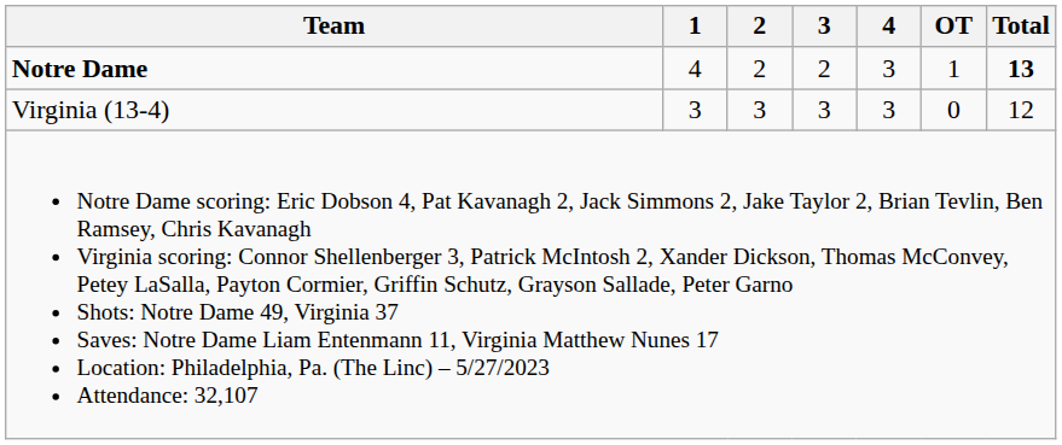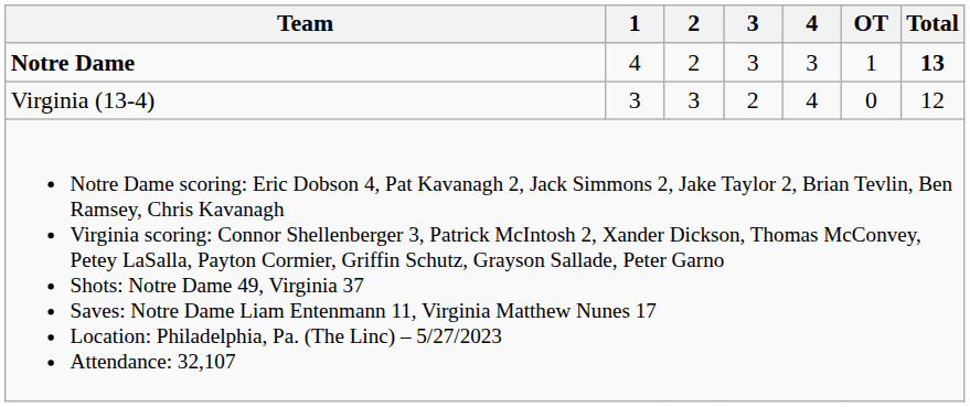Notre Dame | 3: 2 -> 3
Virginia (13-4) | 3: 3 -> 2
Virginia (13-4) | 4: 3 -> 4
